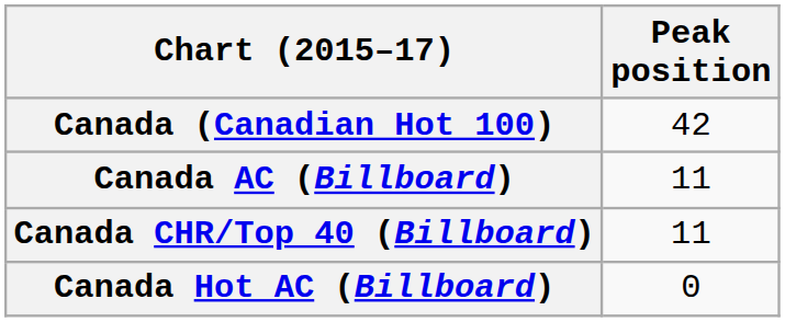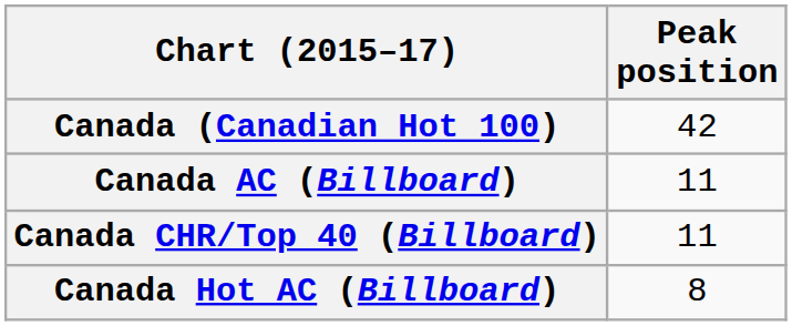Canada Hot AC (Billboard) | Peak position: 0 -> 8
